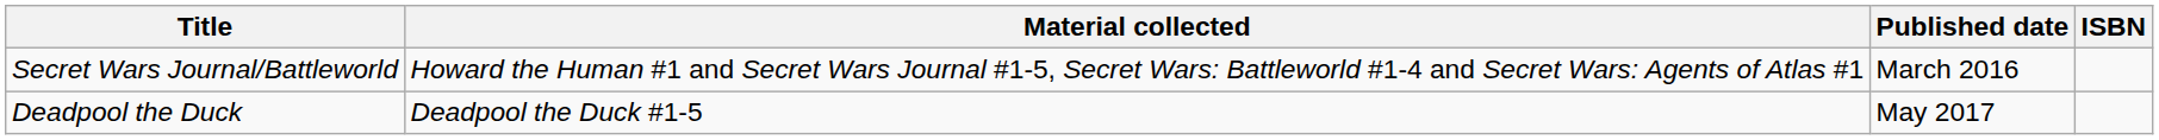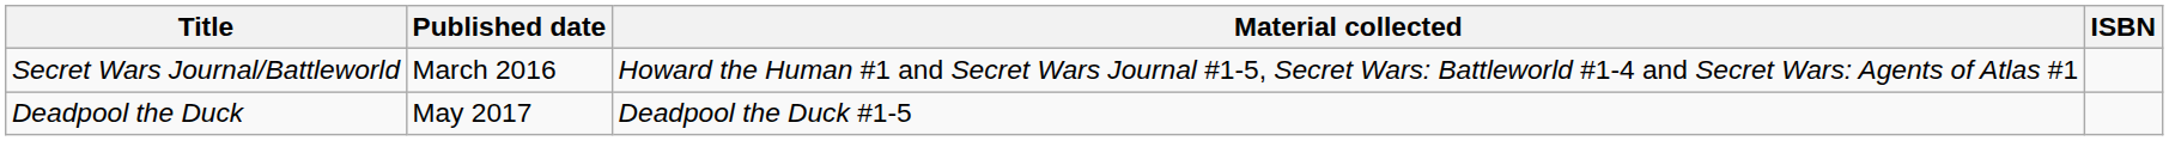columns swapped: Material collected <-> Published date
